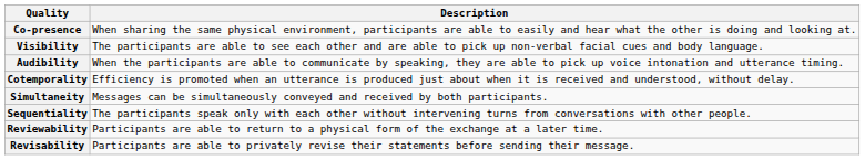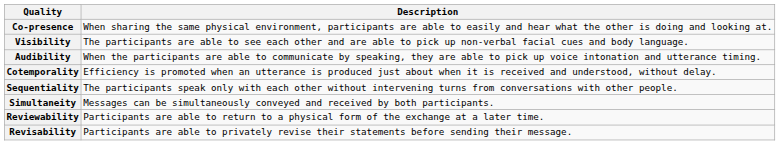rows swapped: Simultaneity <-> Sequentiality
